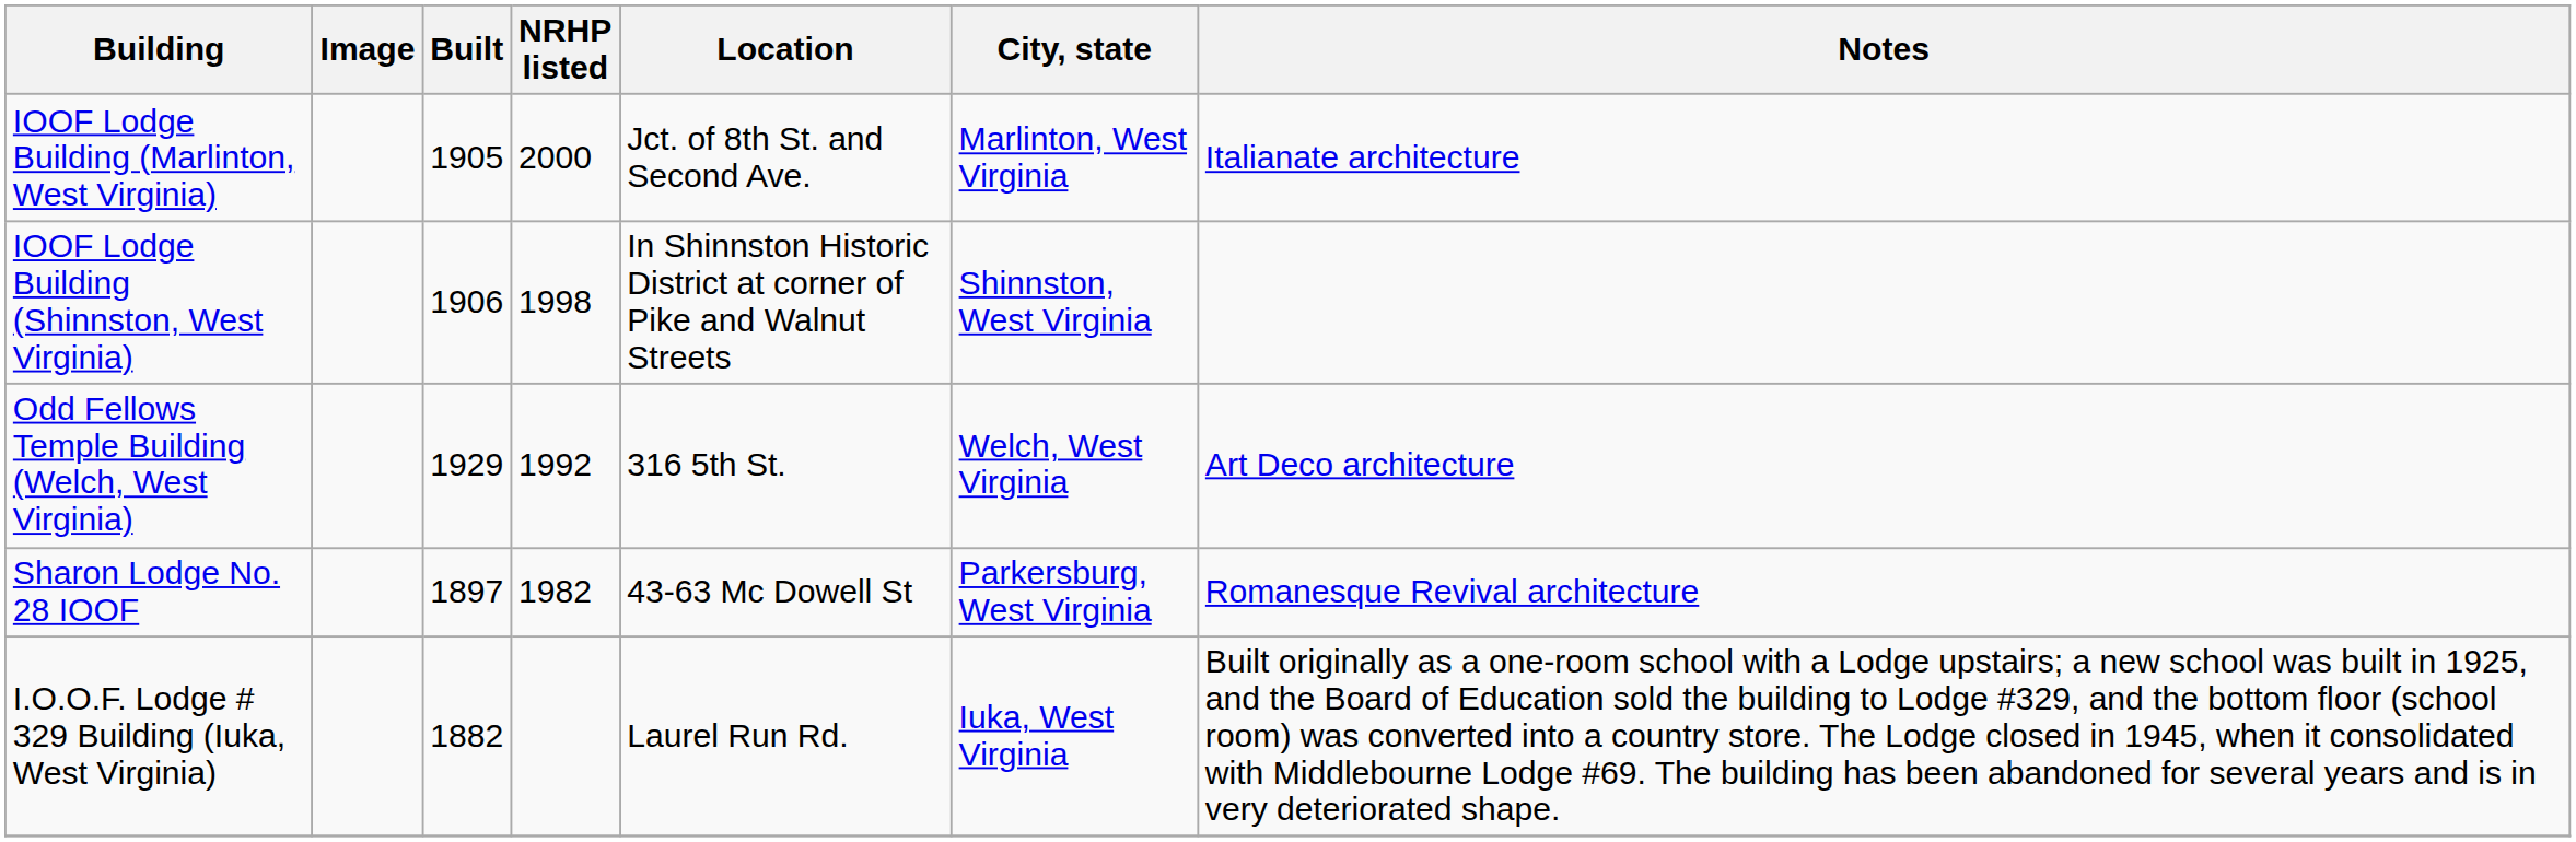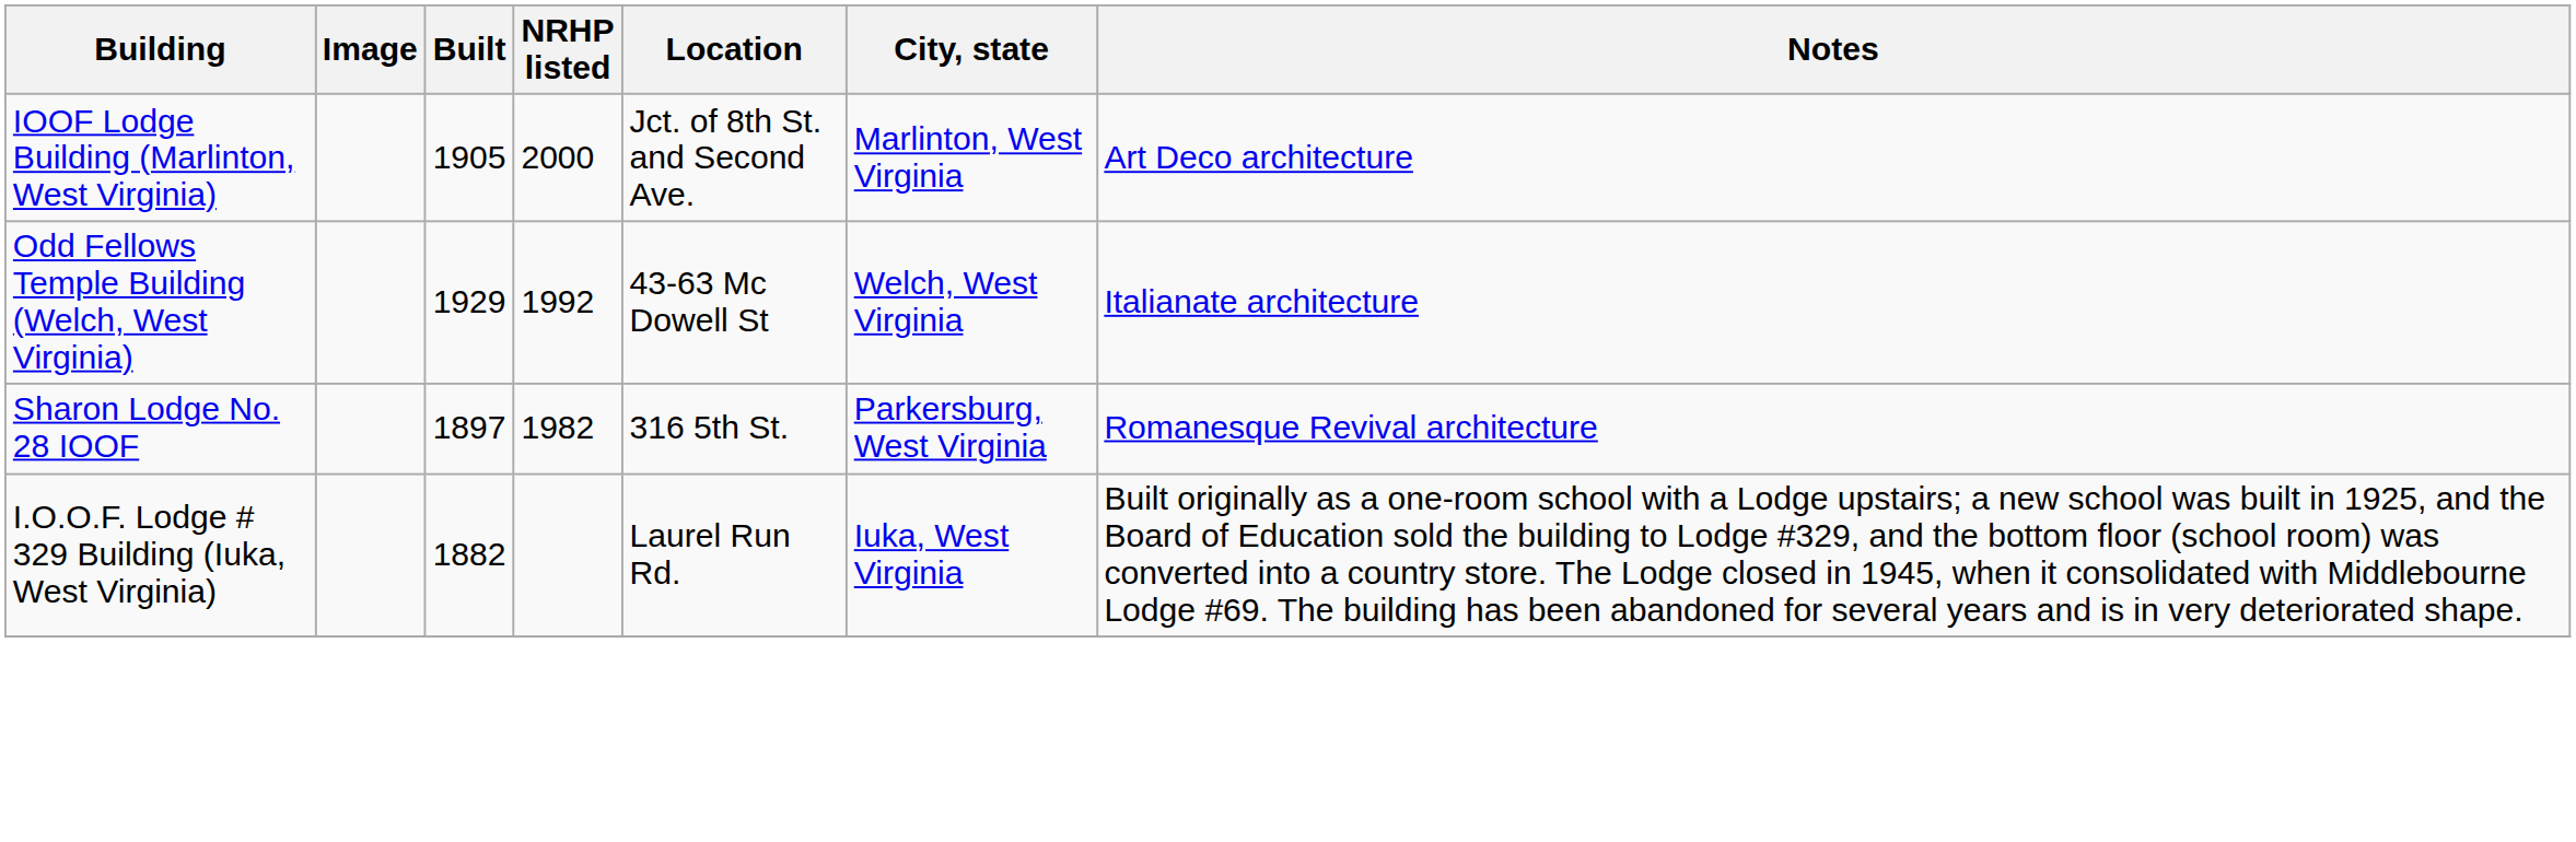IOOF Lodge Building (Marlinton, West Virginia) | Notes: Italianate architecture -> Art Deco architecture
- row: IOOF Lodge Building (Shinnston, West Virginia) | 1906 | 1998 | In Shinnston Historic District at corner of Pike and Walnut Streets | Shinnston, West Virginia
Odd Fellows Temple Building (Welch, West Virginia) | Location: 316 5th St. -> 43-63 Mc Dowell St
Odd Fellows Temple Building (Welch, West Virginia) | Notes: Art Deco architecture -> Italianate architecture
Sharon Lodge No. 28 IOOF | Location: 43-63 Mc Dowell St -> 316 5th St.
